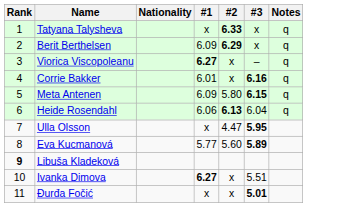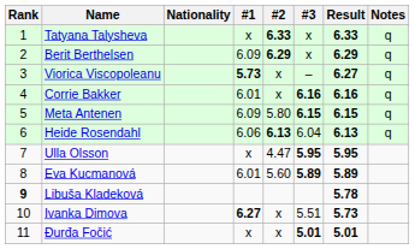+ column: Result | 6.33 | 6.29 | 6.27 | 6.16 | 6.15 | 6.13 | 5.95 | 5.89 | 5.78 | 5.73 | 5.01
Viorica Viscopoleanu | #1: 6.27 -> 5.73
Eva Kucmanová | #1: 5.77 -> 6.01
